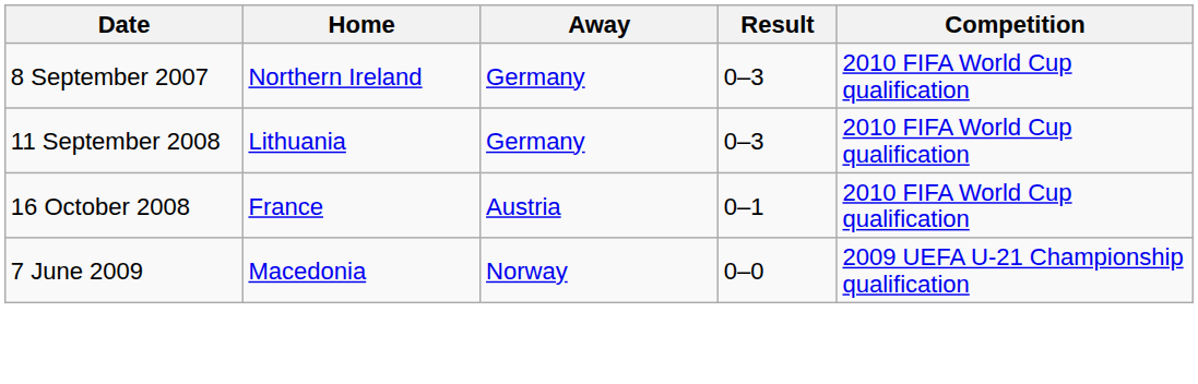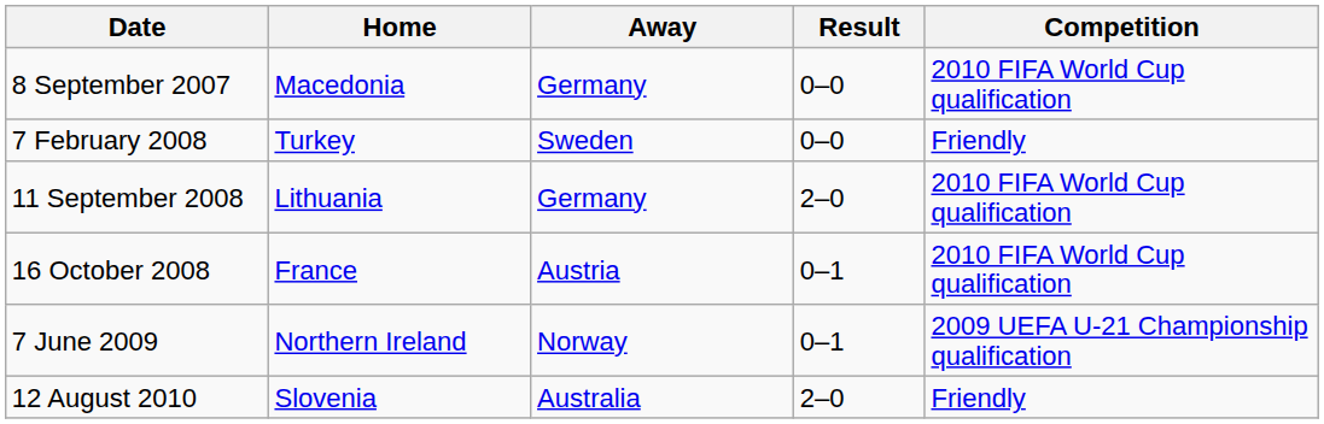8 September 2007 | Home: Northern Ireland -> Macedonia
8 September 2007 | Result: 0–3 -> 0–0
+ row: 7 February 2008 | Turkey | Sweden | 0–0 | Friendly
11 September 2008 | Result: 0–3 -> 2–0
7 June 2009 | Home: Macedonia -> Northern Ireland
7 June 2009 | Result: 0–0 -> 0–1
+ row: 12 August 2010 | Slovenia | Australia | 2–0 | Friendly
